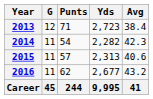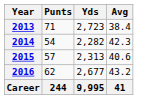- column: G | 12 | 11 | 11 | 11 | 45
